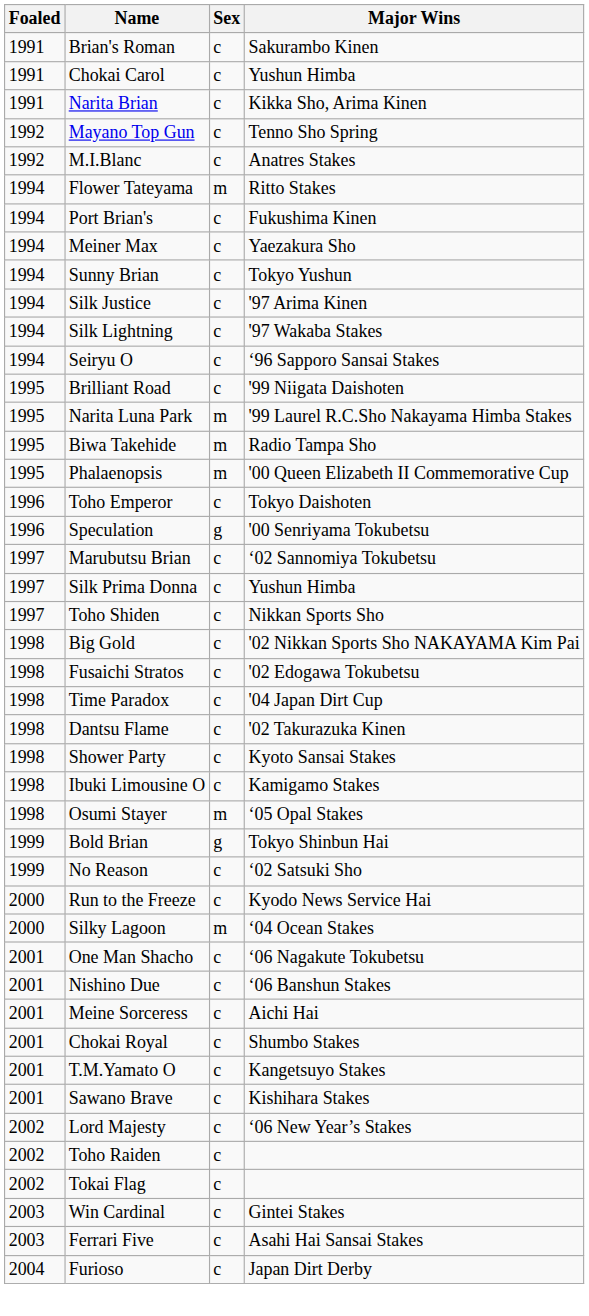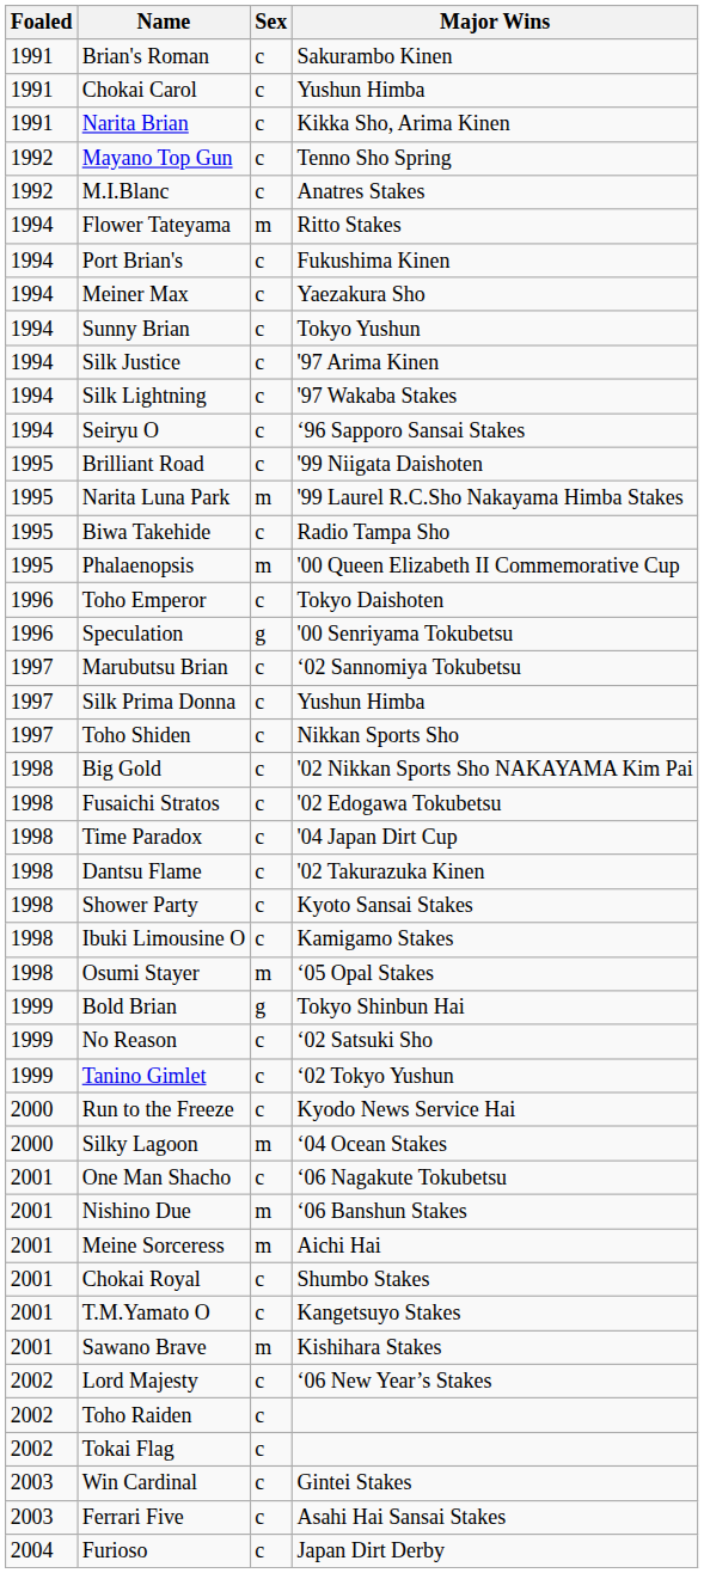Biwa Takehide | Sex: m -> c
+ row: 1999 | Tanino Gimlet | c | ‘02 Tokyo Yushun
Nishino Due | Sex: c -> m
Meine Sorceress | Sex: c -> m
Sawano Brave | Sex: c -> m
